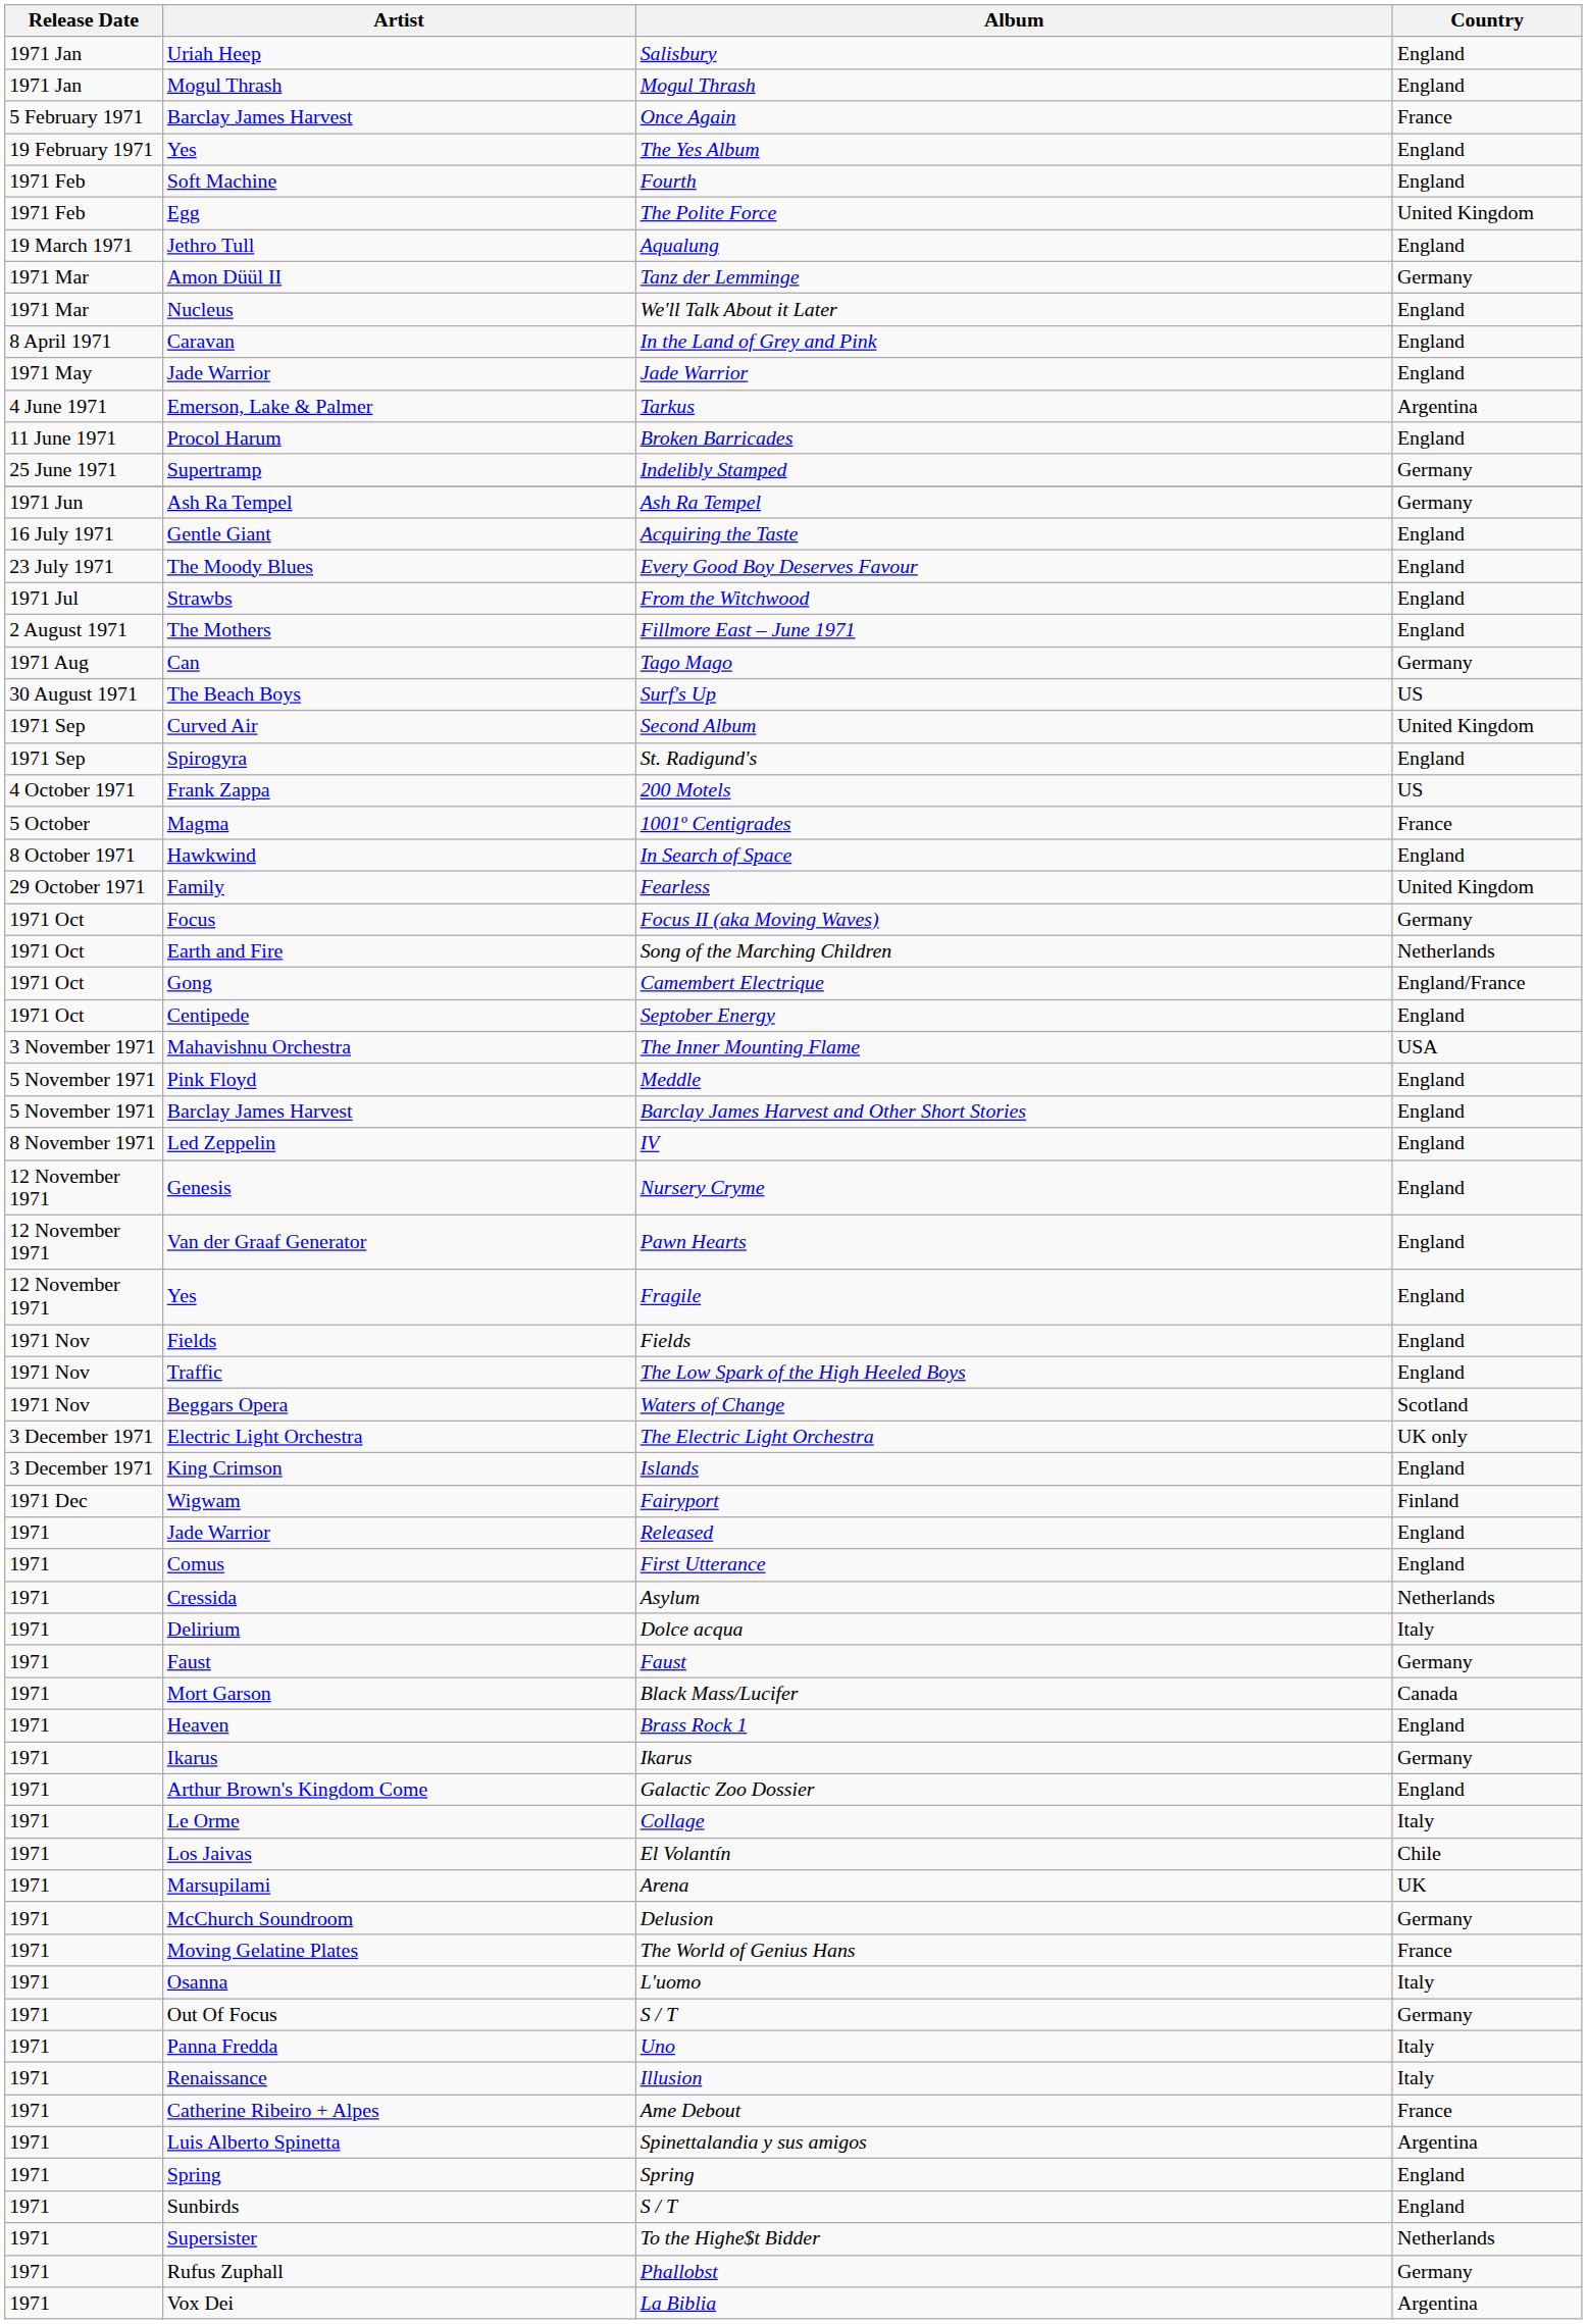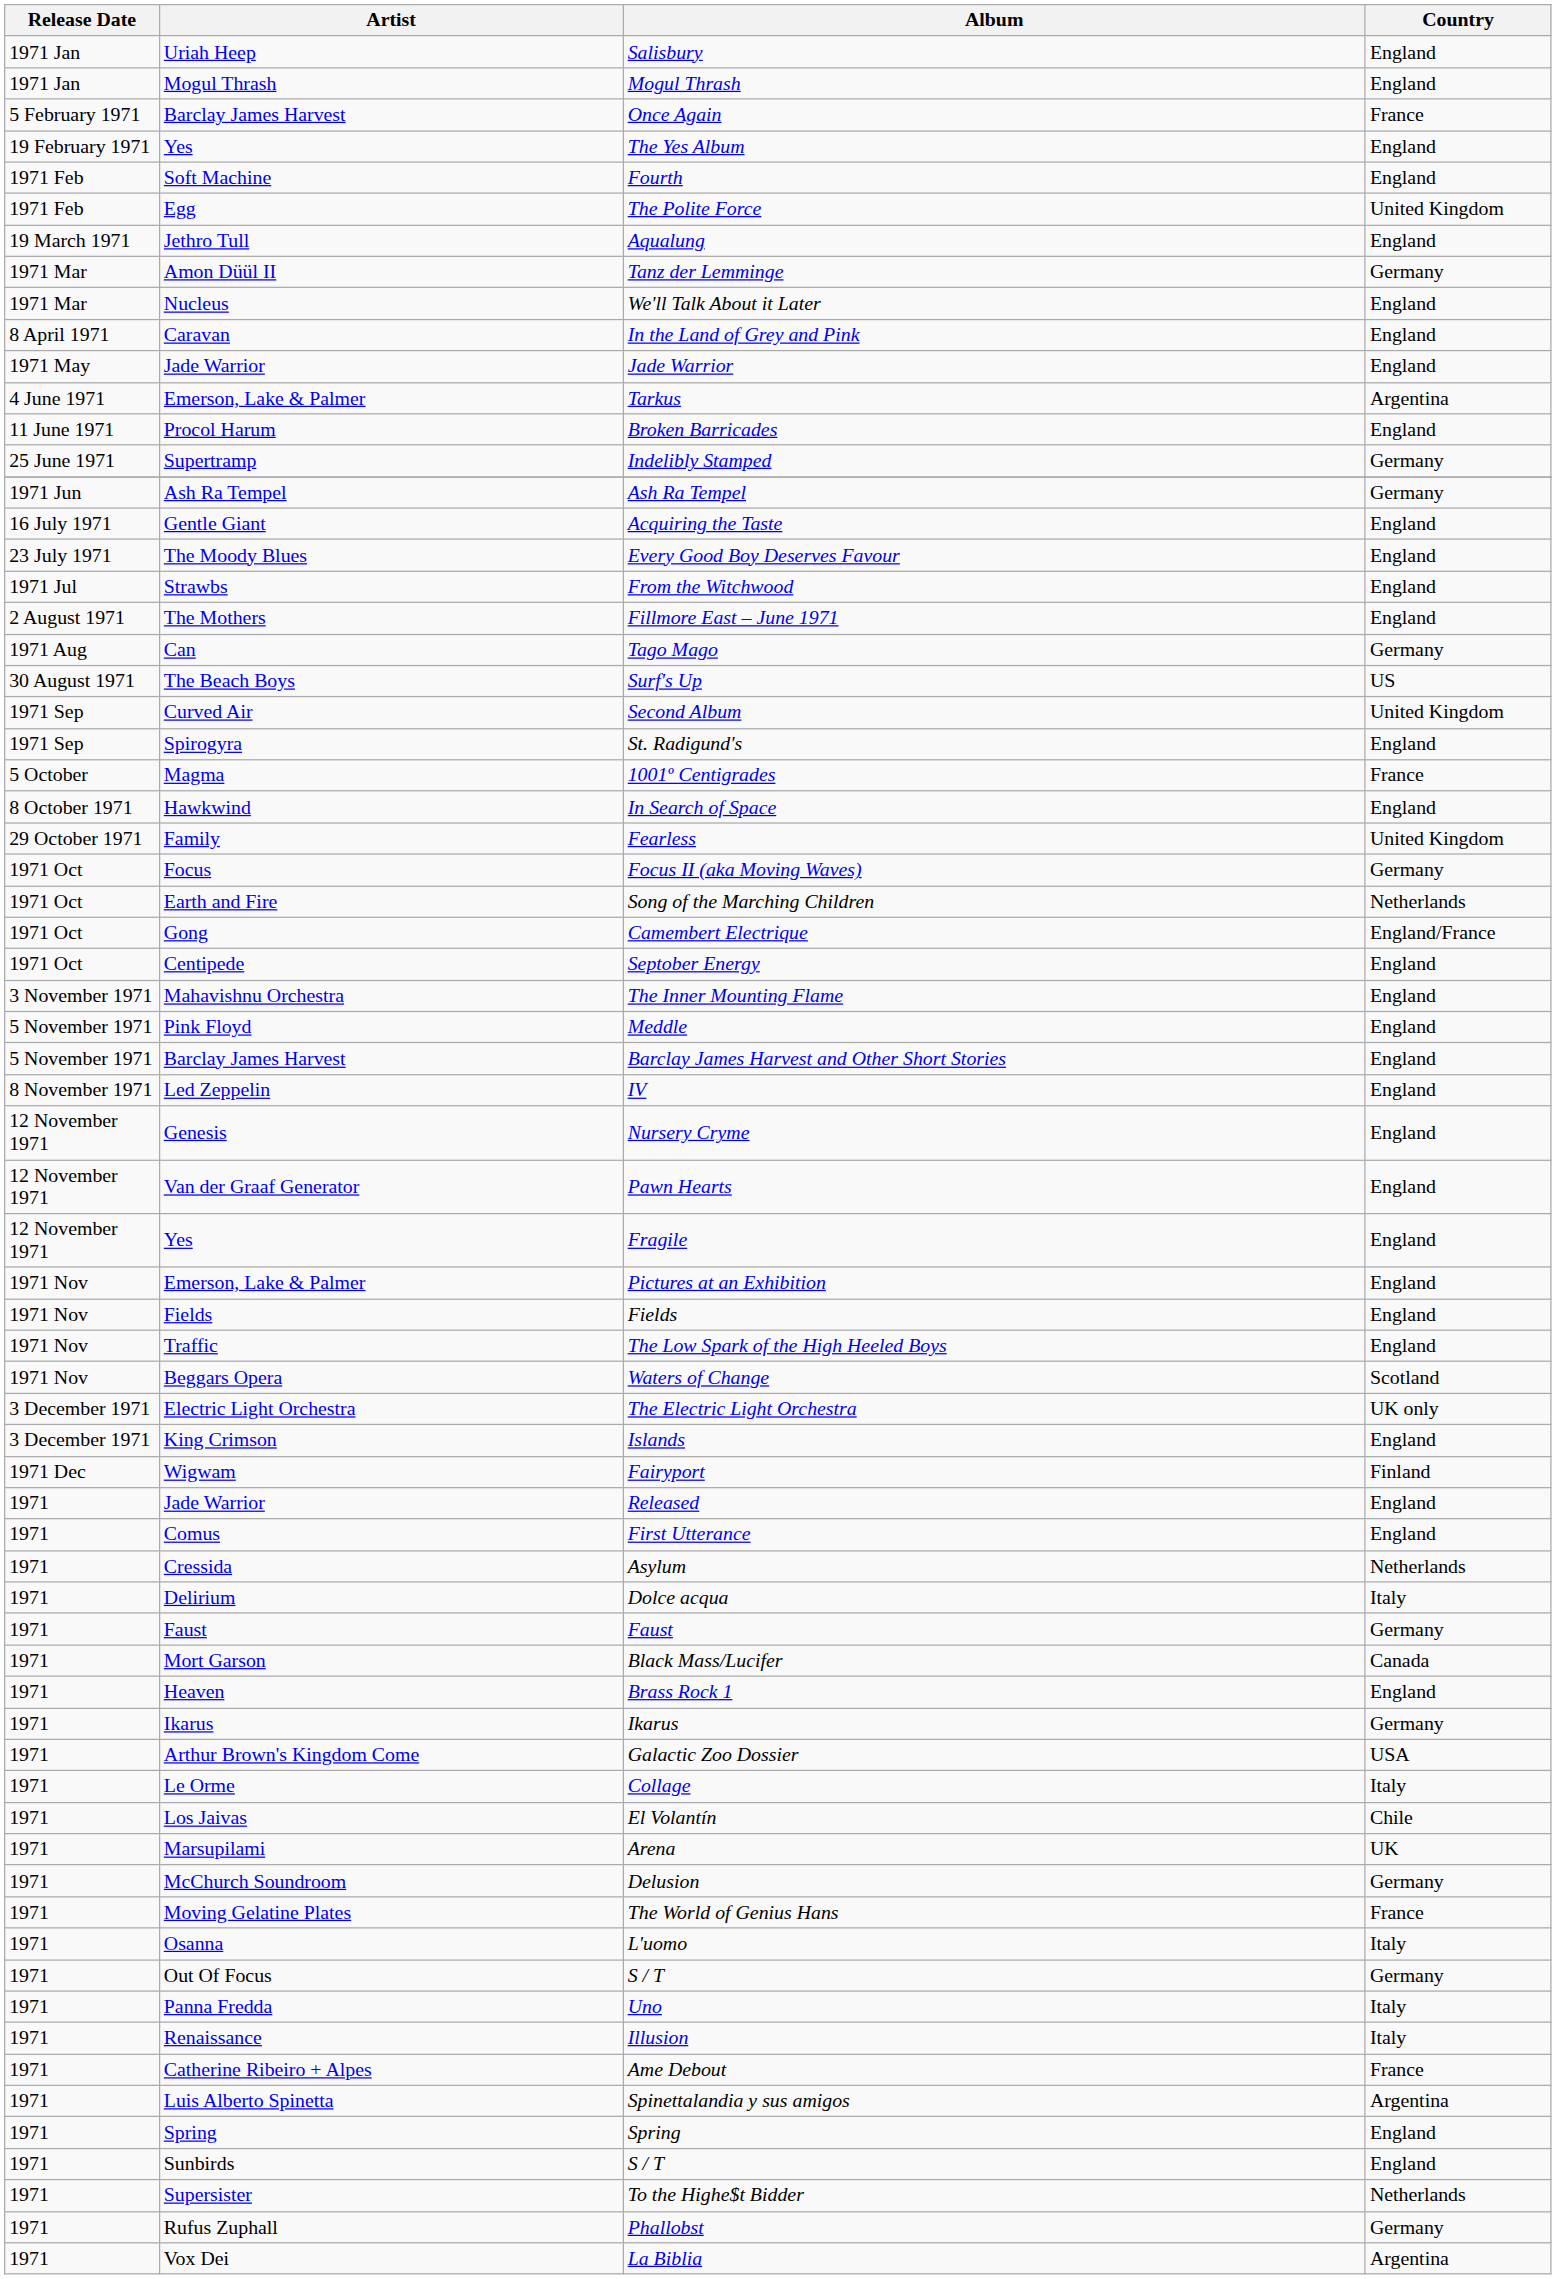- row: 4 October 1971 | Frank Zappa | 200 Motels | US
The Inner Mounting Flame | Country: USA -> England
+ row: 1971 Nov | Emerson, Lake & Palmer | Pictures at an Exhibition | England
Galactic Zoo Dossier | Country: England -> USA
